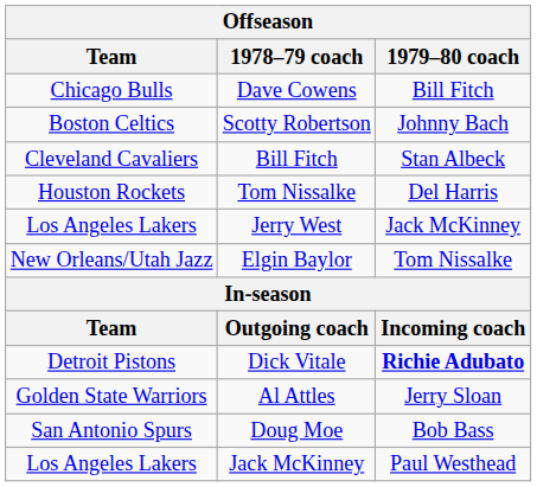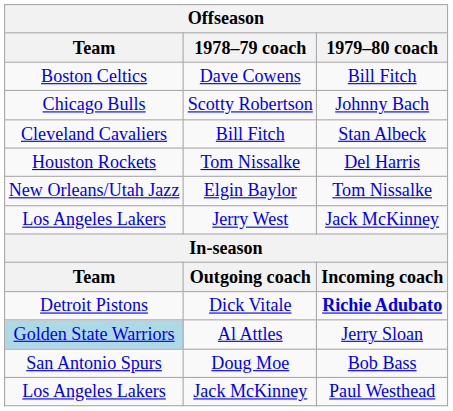Dave Cowens | Team: Chicago Bulls -> Boston Celtics
Scotty Robertson | Team: Boston Celtics -> Chicago Bulls
rows swapped: Jerry West <-> Elgin Baylor
Al Attles | Team: no background -> lightblue background
